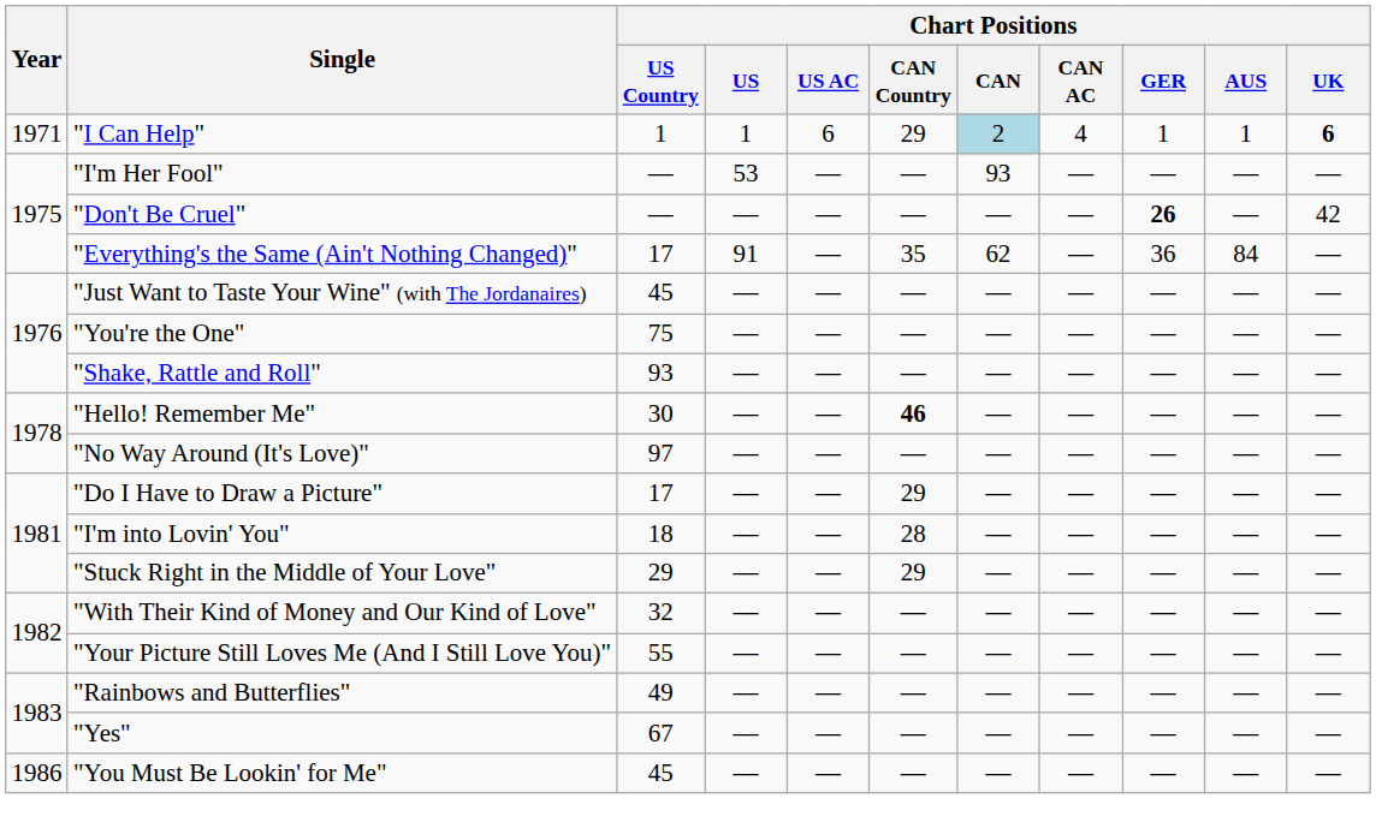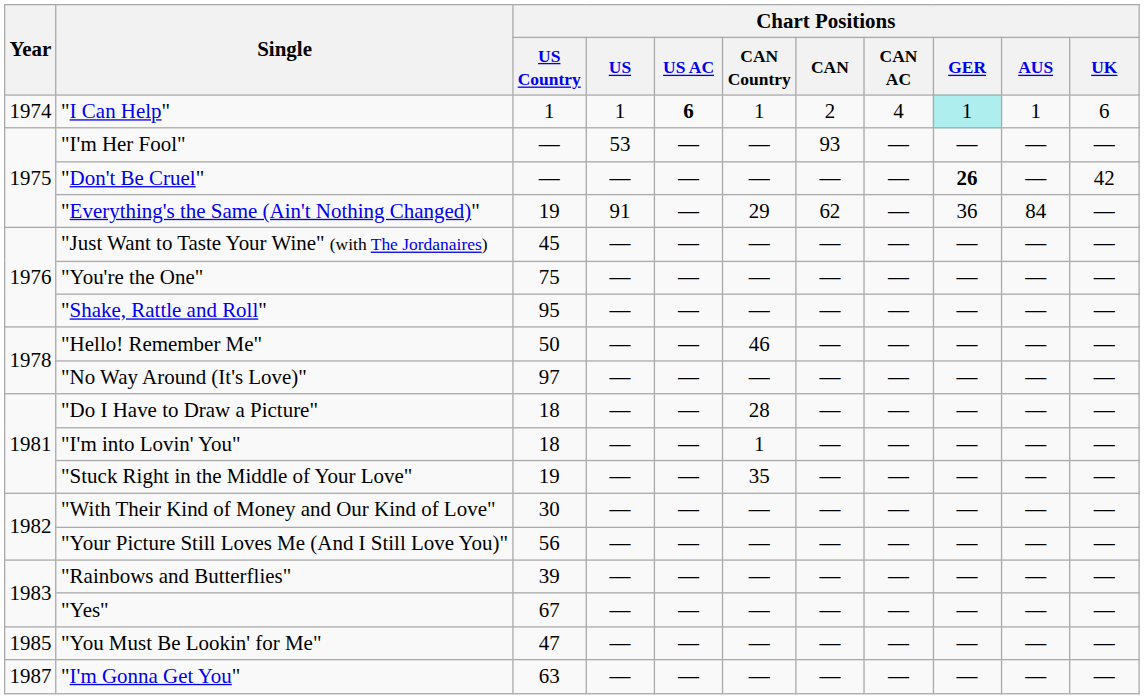"I Can Help" | Year: 1971 -> 1974
"I Can Help" | Chart Positions / US AC: normal -> bold
"I Can Help" | Chart Positions / CAN Country: 29 -> 1
"I Can Help" | Chart Positions / CAN: lightblue background -> no background
"I Can Help" | Chart Positions / GER: no background -> paleturquoise background
"I Can Help" | Chart Positions / UK: bold -> normal
"Everything's the Same (Ain't Nothing Changed)" | Chart Positions / US Country: 17 -> 19
"Everything's the Same (Ain't Nothing Changed)" | Chart Positions / CAN Country: 35 -> 29
"Shake, Rattle and Roll" | Chart Positions / US Country: 93 -> 95
"Hello! Remember Me" | Chart Positions / US Country: 30 -> 50
"Hello! Remember Me" | Chart Positions / CAN Country: bold -> normal
"Do I Have to Draw a Picture" | Chart Positions / US Country: 17 -> 18
"Do I Have to Draw a Picture" | Chart Positions / CAN Country: 29 -> 28
"I'm into Lovin' You" | Chart Positions / CAN Country: 28 -> 1
"Stuck Right in the Middle of Your Love" | Chart Positions / US Country: 29 -> 19
"Stuck Right in the Middle of Your Love" | Chart Positions / CAN Country: 29 -> 35
"With Their Kind of Money and Our Kind of Love" | Chart Positions / US Country: 32 -> 30
"Your Picture Still Loves Me (And I Still Love You)" | Chart Positions / US Country: 55 -> 56
"Rainbows and Butterflies" | Chart Positions / US Country: 49 -> 39
"You Must Be Lookin' for Me" | Year: 1986 -> 1985
"You Must Be Lookin' for Me" | Chart Positions / US Country: 45 -> 47
+ row: 1987 | "I'm Gonna Get You" | 63 | — | — | — | — | — | — | — | —
